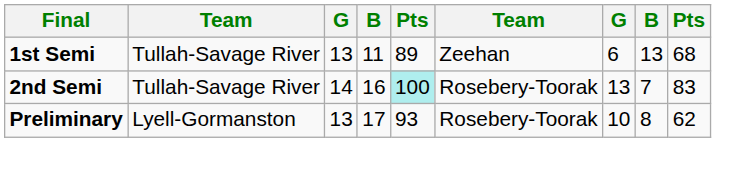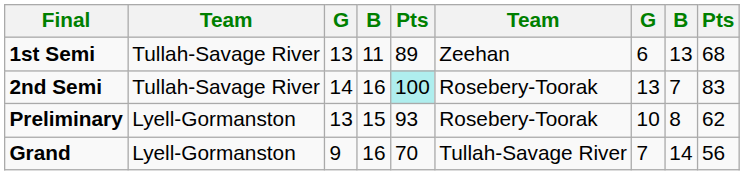Preliminary | column 4: 17 -> 15
+ row: Grand | Lyell-Gormanston | 9 | 16 | 70 | Tullah-Savage River | 7 | 14 | 56
